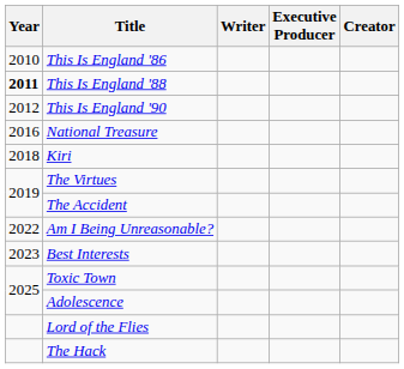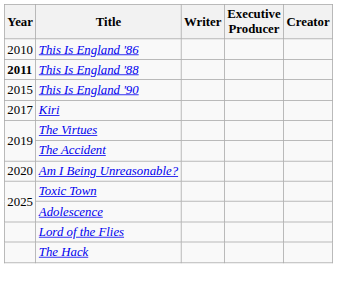This Is England '90 | Year: 2012 -> 2015
- row: 2016 | National Treasure
Kiri | Year: 2018 -> 2017
Am I Being Unreasonable? | Year: 2022 -> 2020
- row: 2023 | Best Interests
